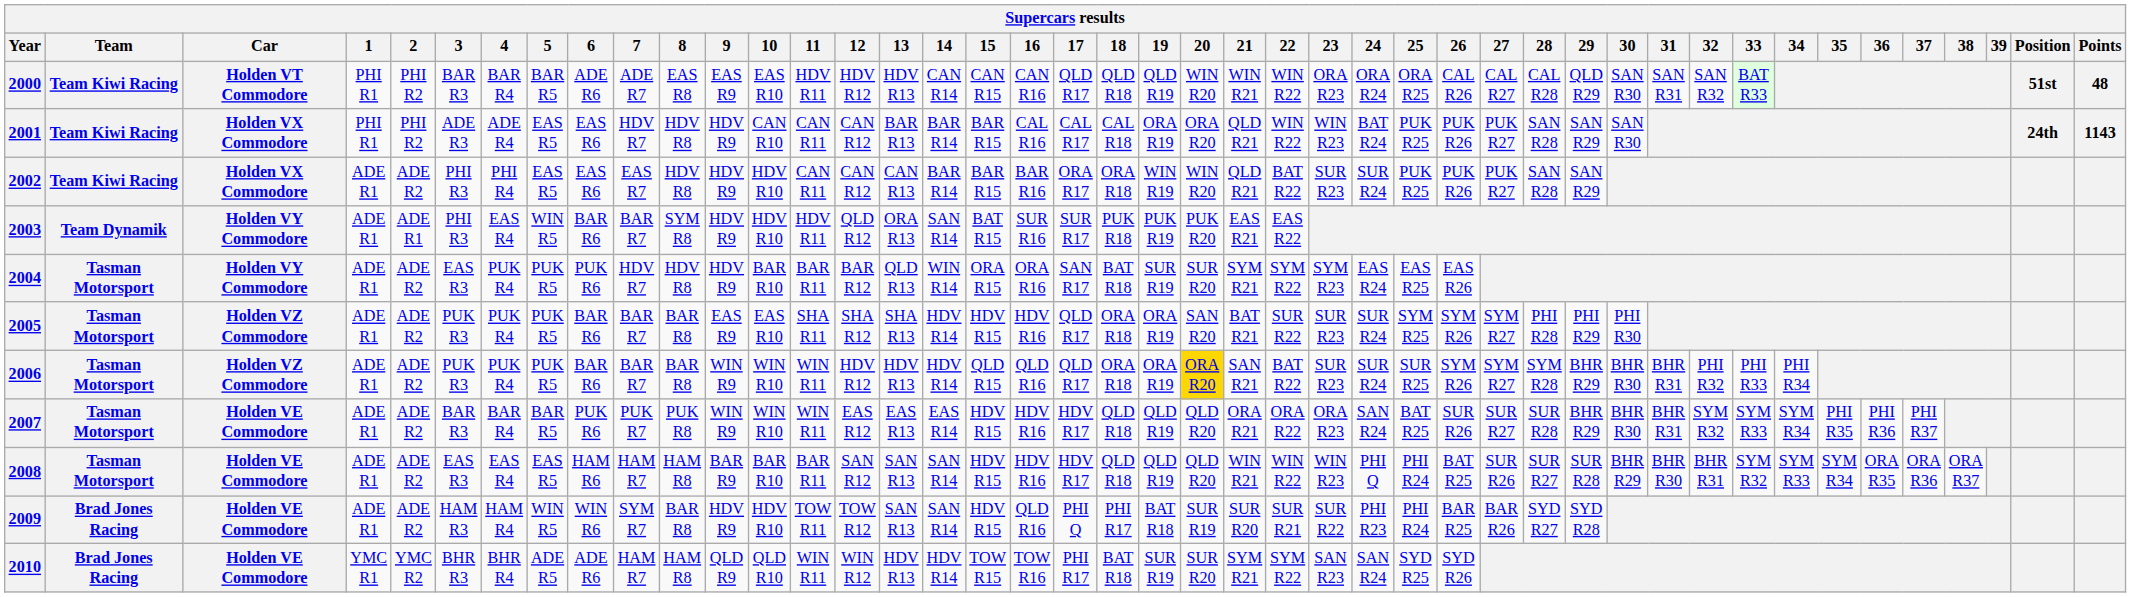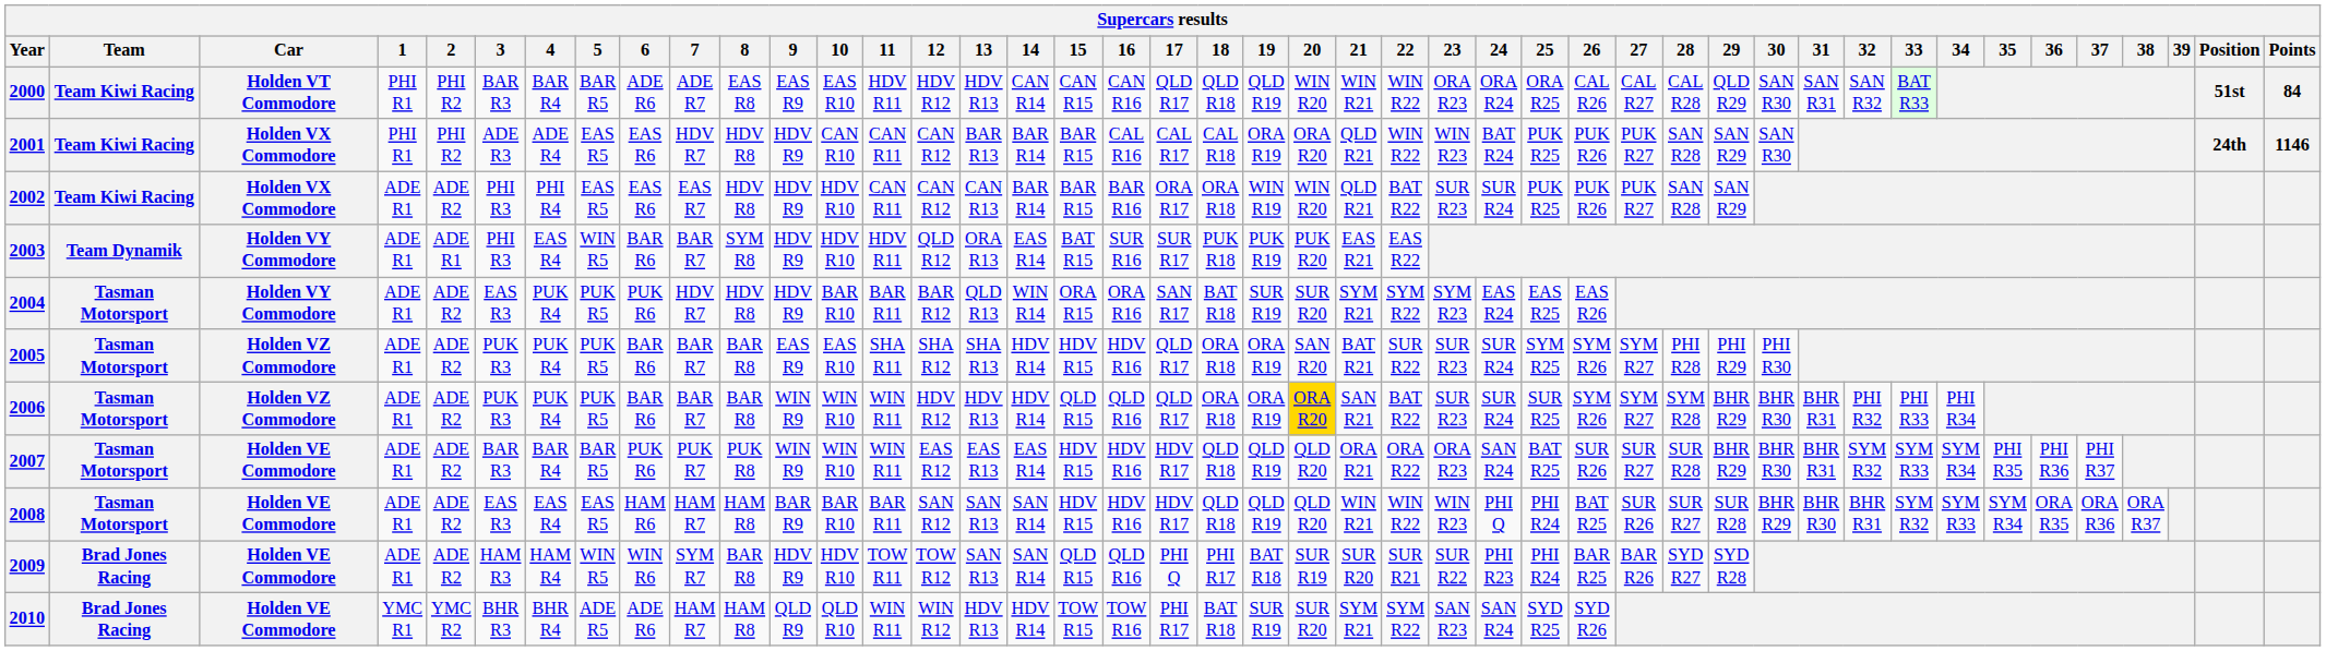2000 | Points: 48 -> 84
2001 | Points: 1143 -> 1146
2003 | 14: SAN R14 -> EAS R14
2009 | 15: HDV R15 -> QLD R15
